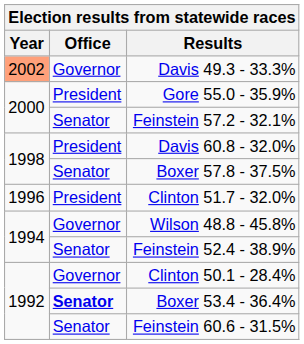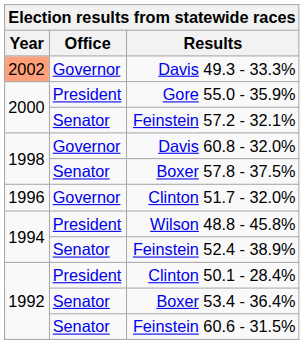Davis 60.8 - 32.0% | Office: President -> Governor
Clinton 51.7 - 32.0% | Office: President -> Governor
Wilson 48.8 - 45.8% | Office: Governor -> President
Clinton 50.1 - 28.4% | Office: Governor -> President
Boxer 53.4 - 36.4% | Office: bold -> normal
